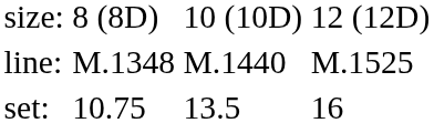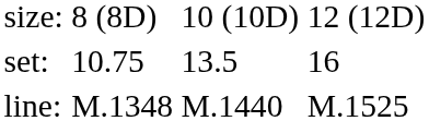rows swapped: set: <-> line:
